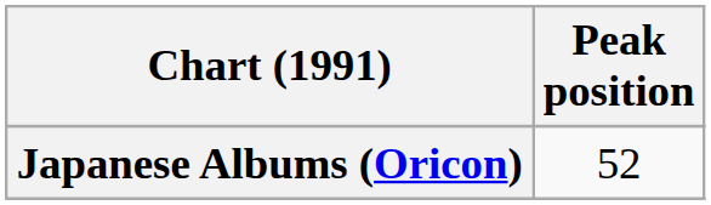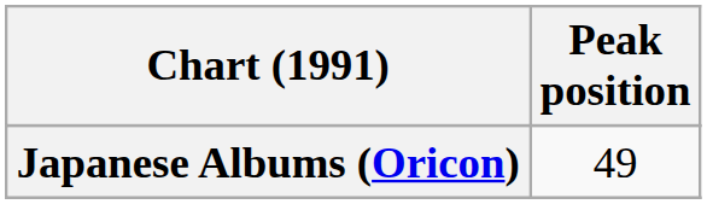Japanese Albums (Oricon) | Peak position: 52 -> 49
